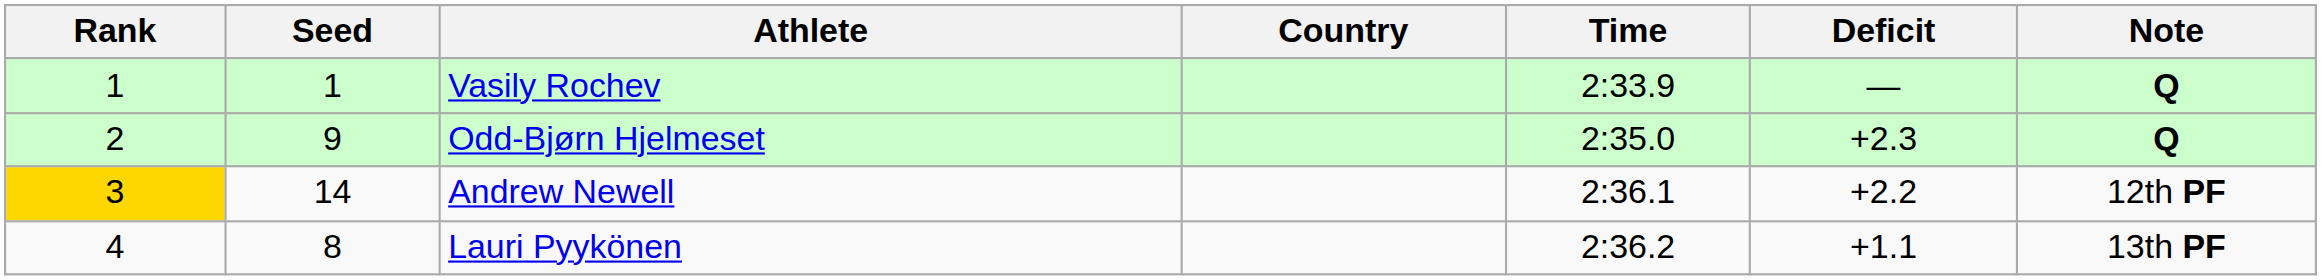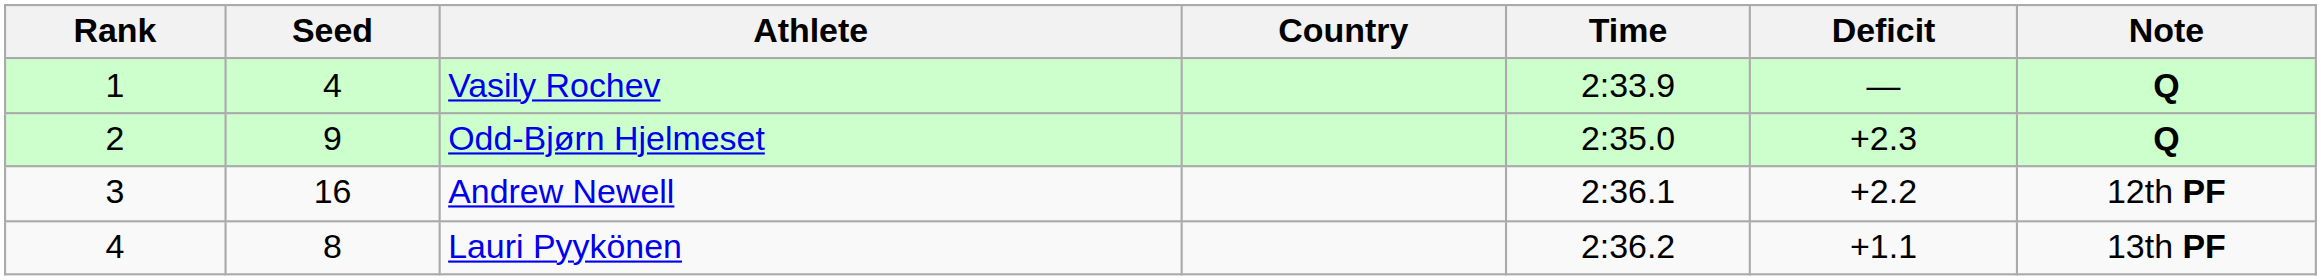Vasily Rochev | Seed: 1 -> 4
Andrew Newell | Rank: gold background -> no background
Andrew Newell | Seed: 14 -> 16
